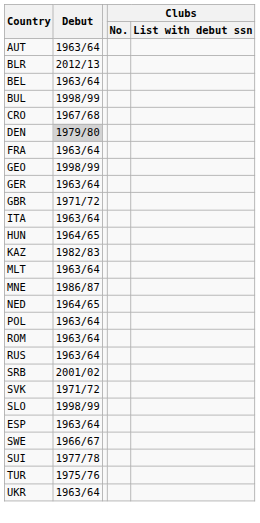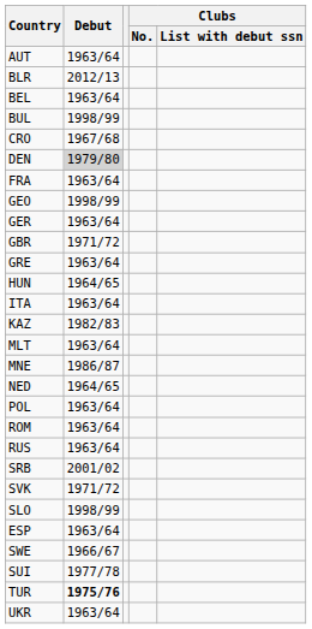+ row: GRE | 1963/64
rows swapped: HUN <-> ITA
TUR | Debut: normal -> bold
